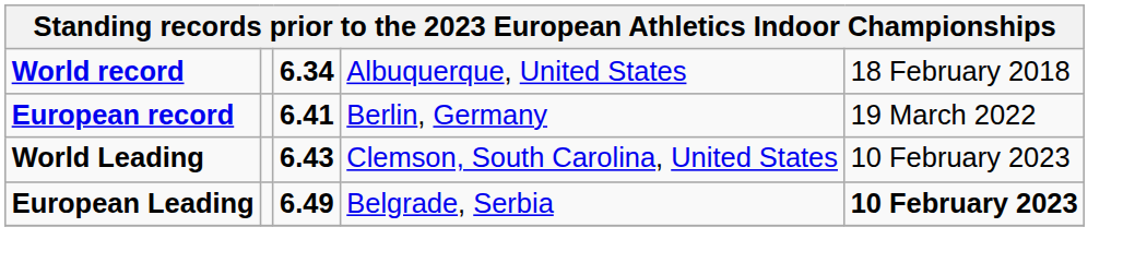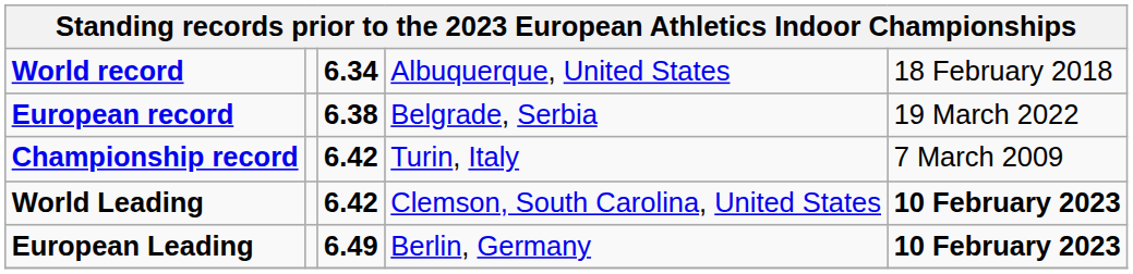European record | column 3: 6.41 -> 6.38
European record | column 4: Berlin, Germany -> Belgrade, Serbia
+ row: Championship record | 6.42 | Turin, Italy | 7 March 2009
World Leading | column 3: 6.43 -> 6.42
World Leading | column 5: normal -> bold
European Leading | column 4: Belgrade, Serbia -> Berlin, Germany
